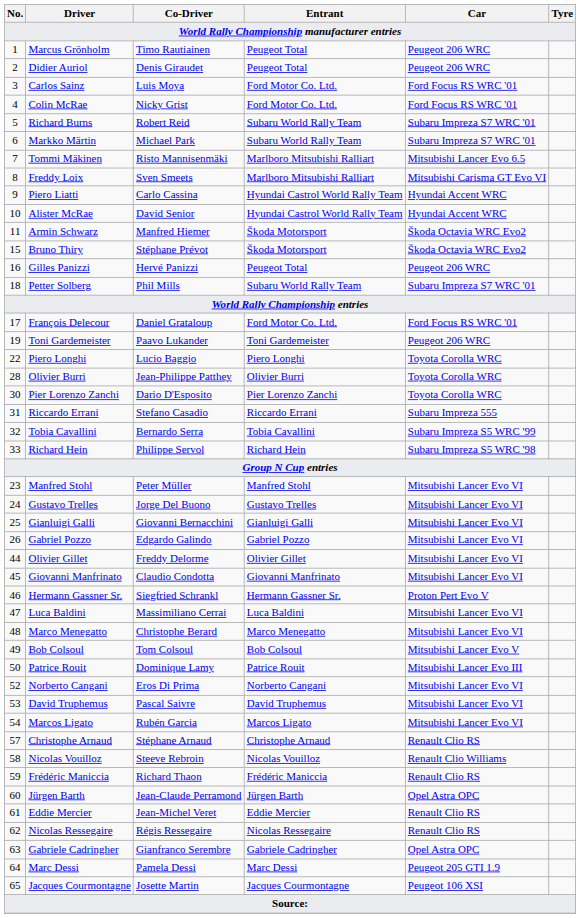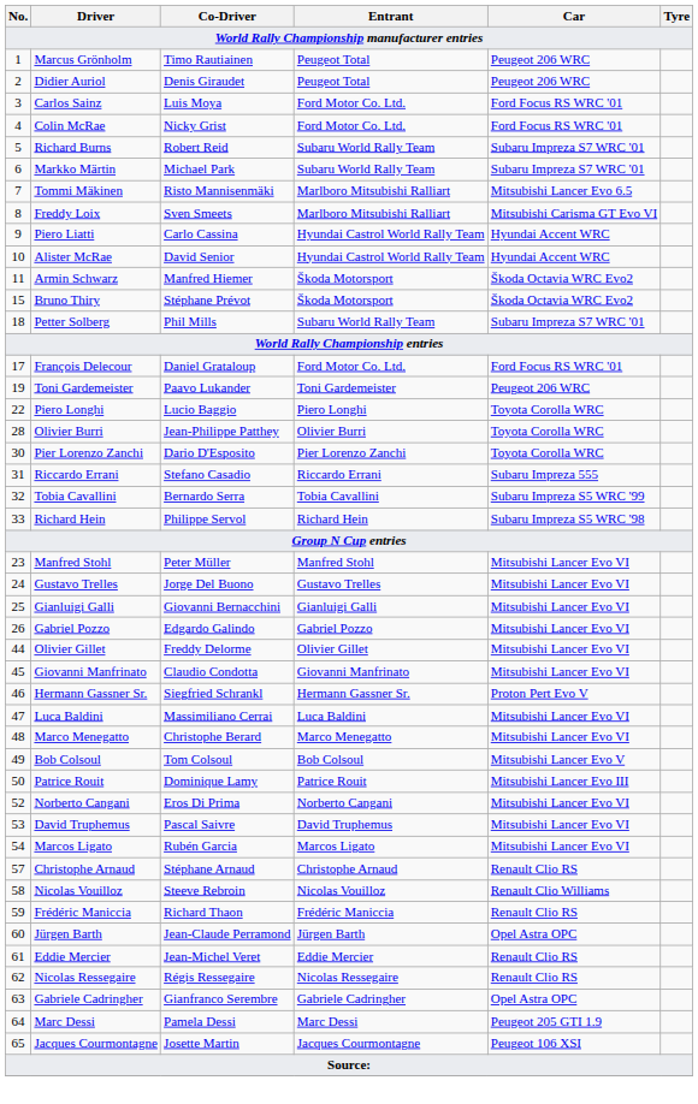- row: 16 | Gilles Panizzi | Hervé Panizzi | Peugeot Total | Peugeot 206 WRC
